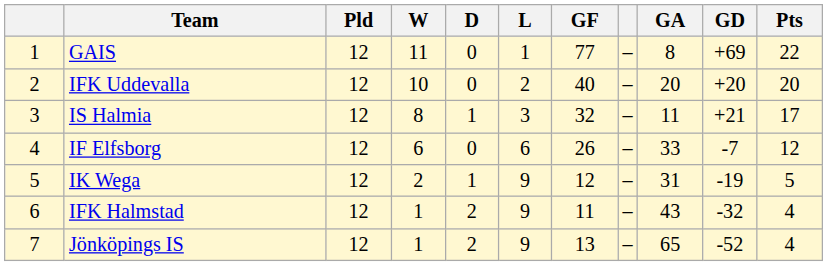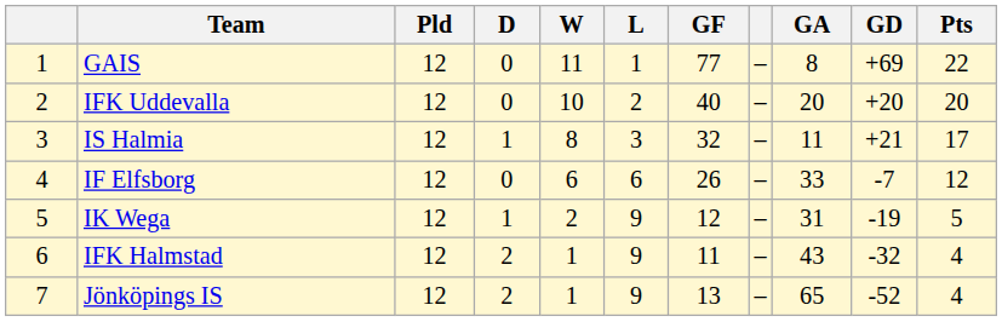columns swapped: W <-> D
